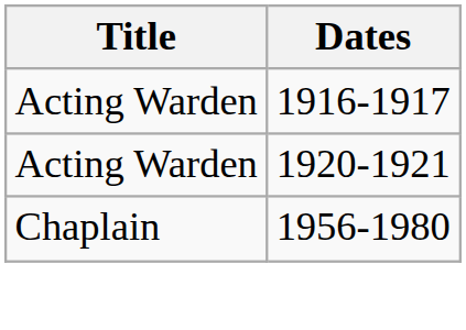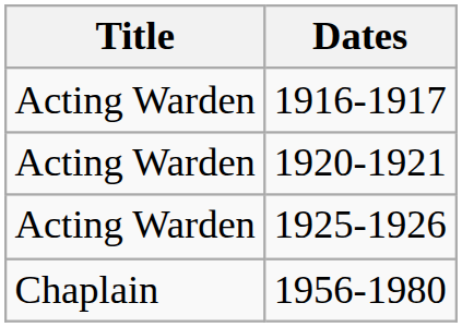+ row: Acting Warden | 1925-1926
